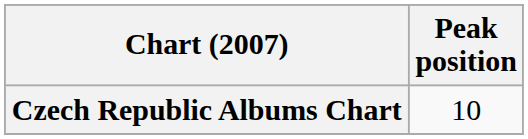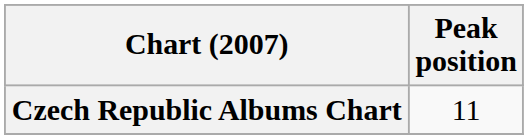Czech Republic Albums Chart | Peak position: 10 -> 11
